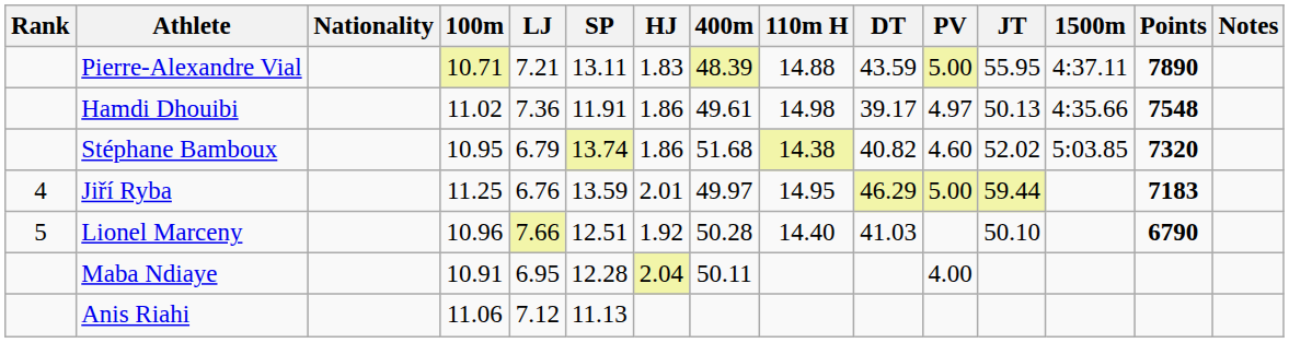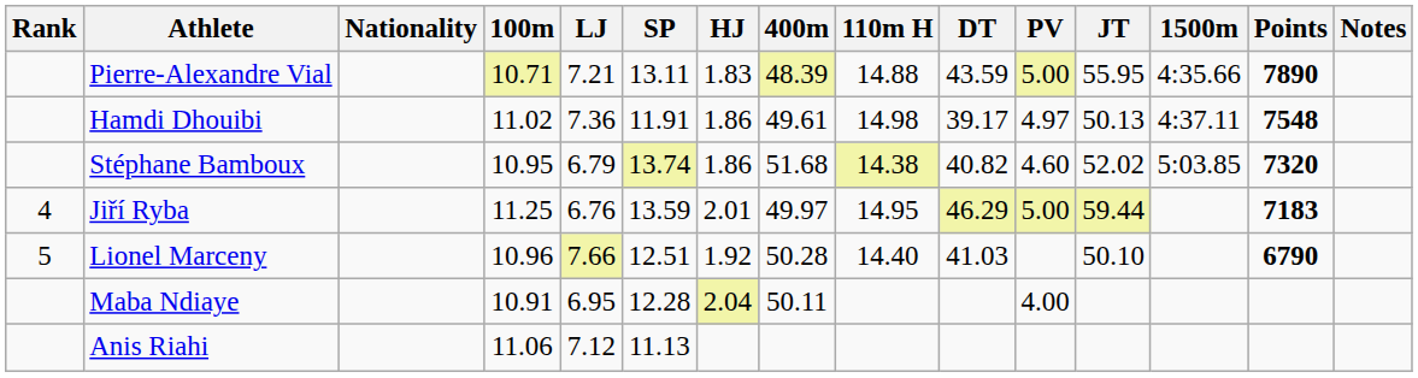Pierre-Alexandre Vial | 1500m: 4:37.11 -> 4:35.66
Hamdi Dhouibi | 1500m: 4:35.66 -> 4:37.11
